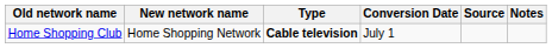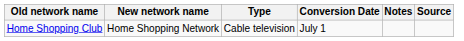columns swapped: Notes <-> Source
Home Shopping Club | Type: bold -> normal
